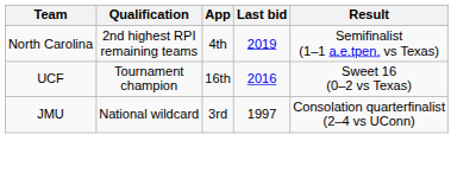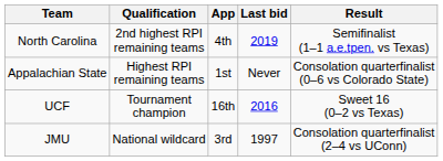+ row: Appalachian State | Highest RPI remaining teams | 1st | Never | Consolation quarterfinalist (0–6 vs Colorado State)
